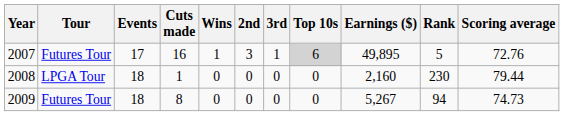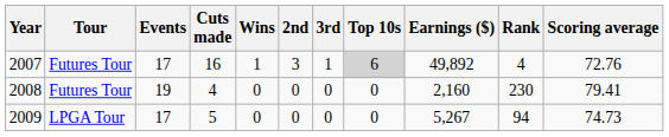2007 | Earnings ($): 49,895 -> 49,892
2007 | Rank: 5 -> 4
2008 | Tour: LPGA Tour -> Futures Tour
2008 | Events: 18 -> 19
2008 | Cuts made: 1 -> 4
2008 | Scoring average: 79.44 -> 79.41
2009 | Tour: Futures Tour -> LPGA Tour
2009 | Events: 18 -> 17
2009 | Cuts made: 8 -> 5
